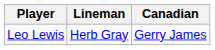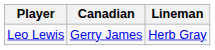columns swapped: Canadian <-> Lineman
